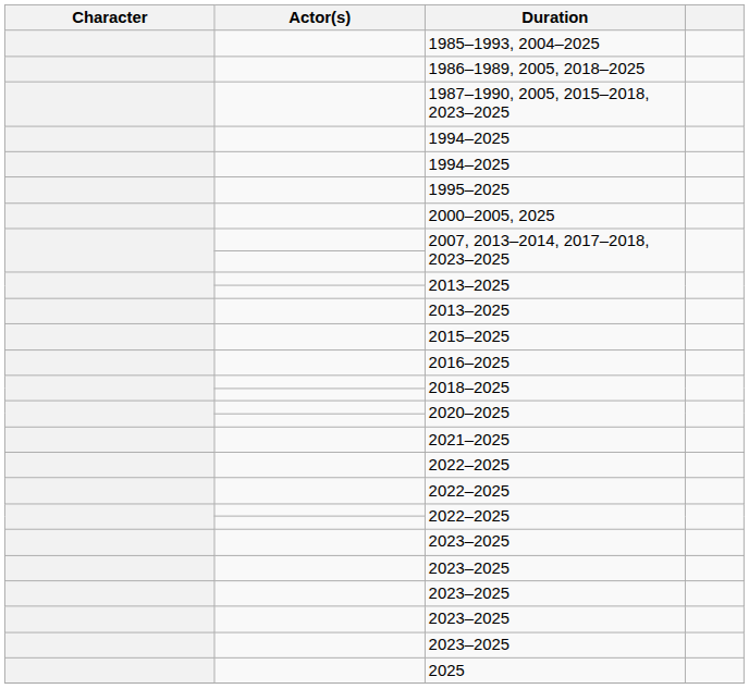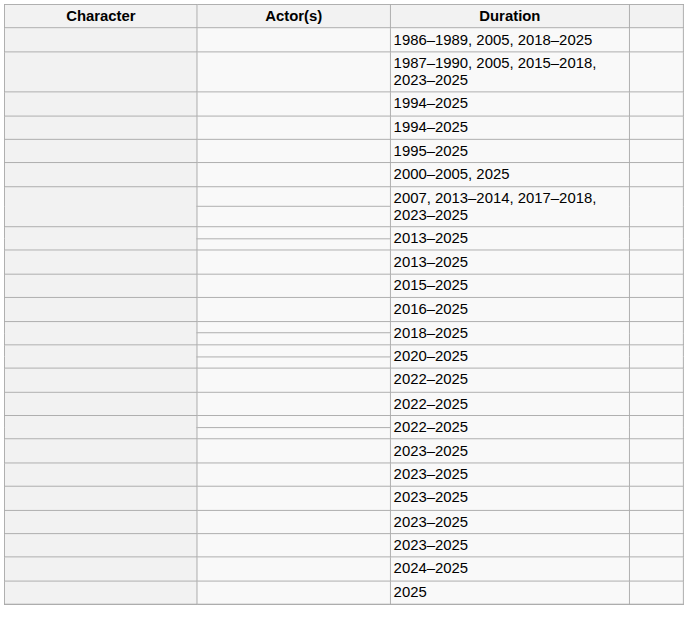- row: 1985–1993, 2004–2025
- row: 2021–2025
+ row: 2024–2025
